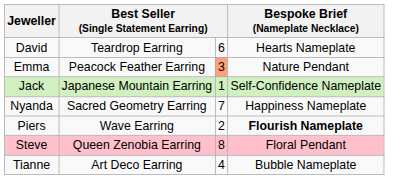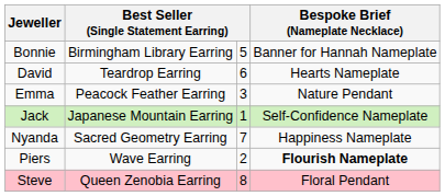+ row: Bonnie | Birmingham Library Earring | 5 | Banner for Hannah Nameplate
Emma | column 3: lightsalmon background -> no background
- row: Tianne | Art Deco Earring | 4 | Bubble Nameplate
